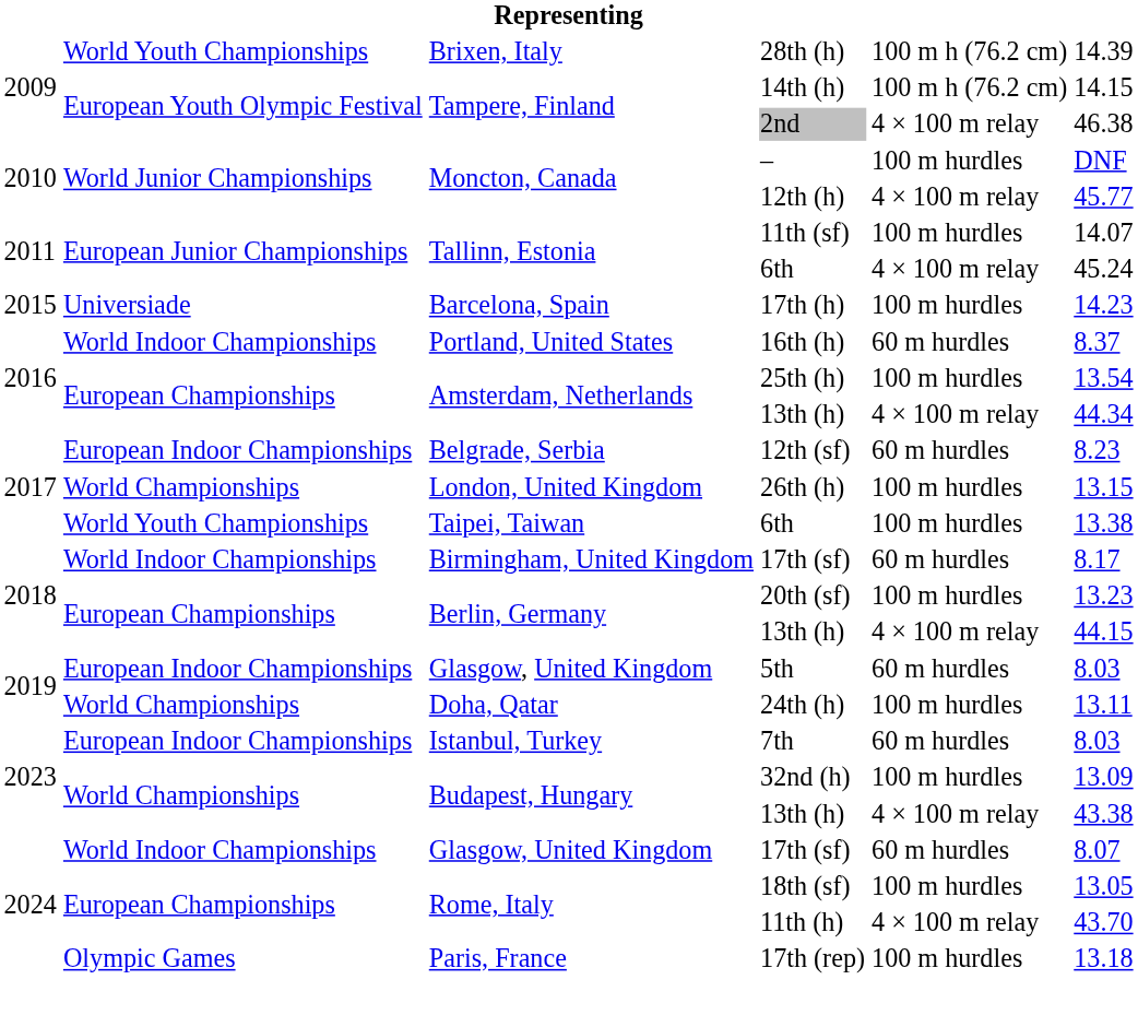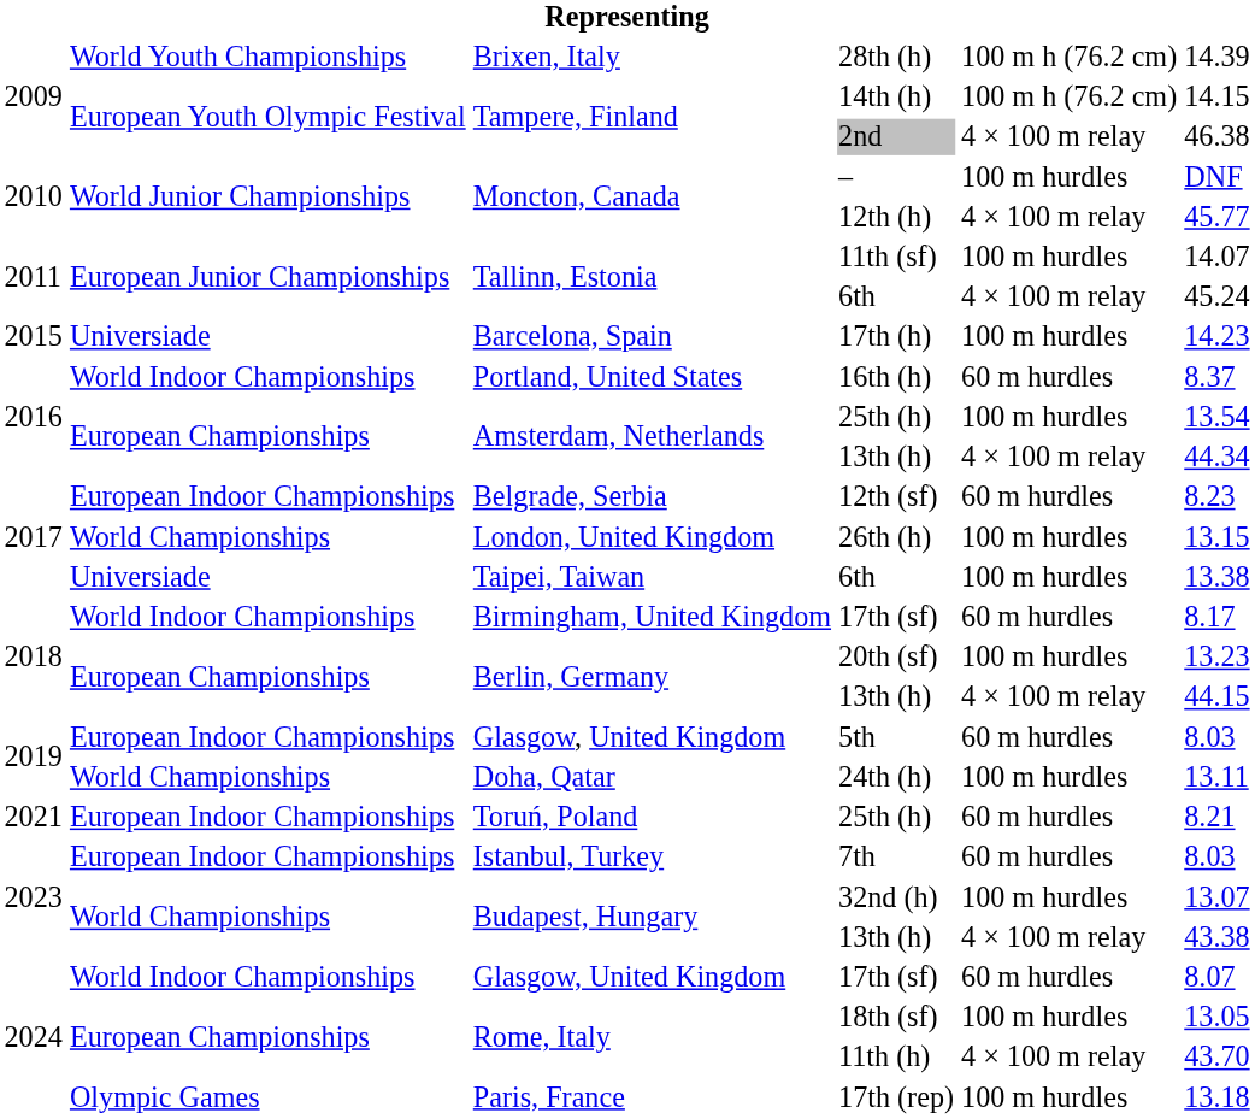Taipei, Taiwan / 6th | column 2: World Youth Championships -> Universiade
+ row: 2021 | European Indoor Championships | Toruń, Poland | 25th (h) | 60 m hurdles | 8.21
32nd (h) | column 6: 13.09 -> 13.07
